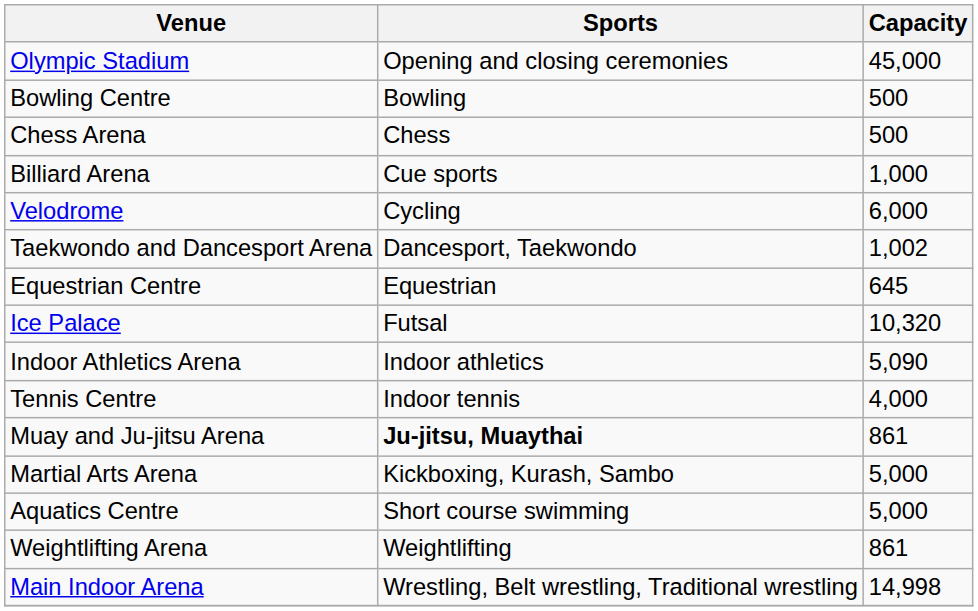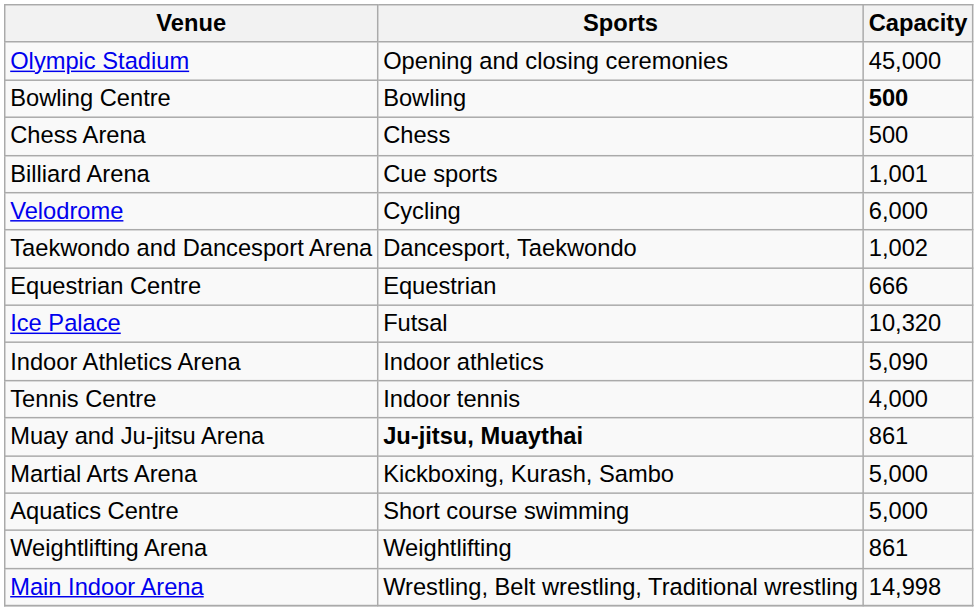Bowling Centre | Capacity: normal -> bold
Billiard Arena | Capacity: 1,000 -> 1,001
Equestrian Centre | Capacity: 645 -> 666
